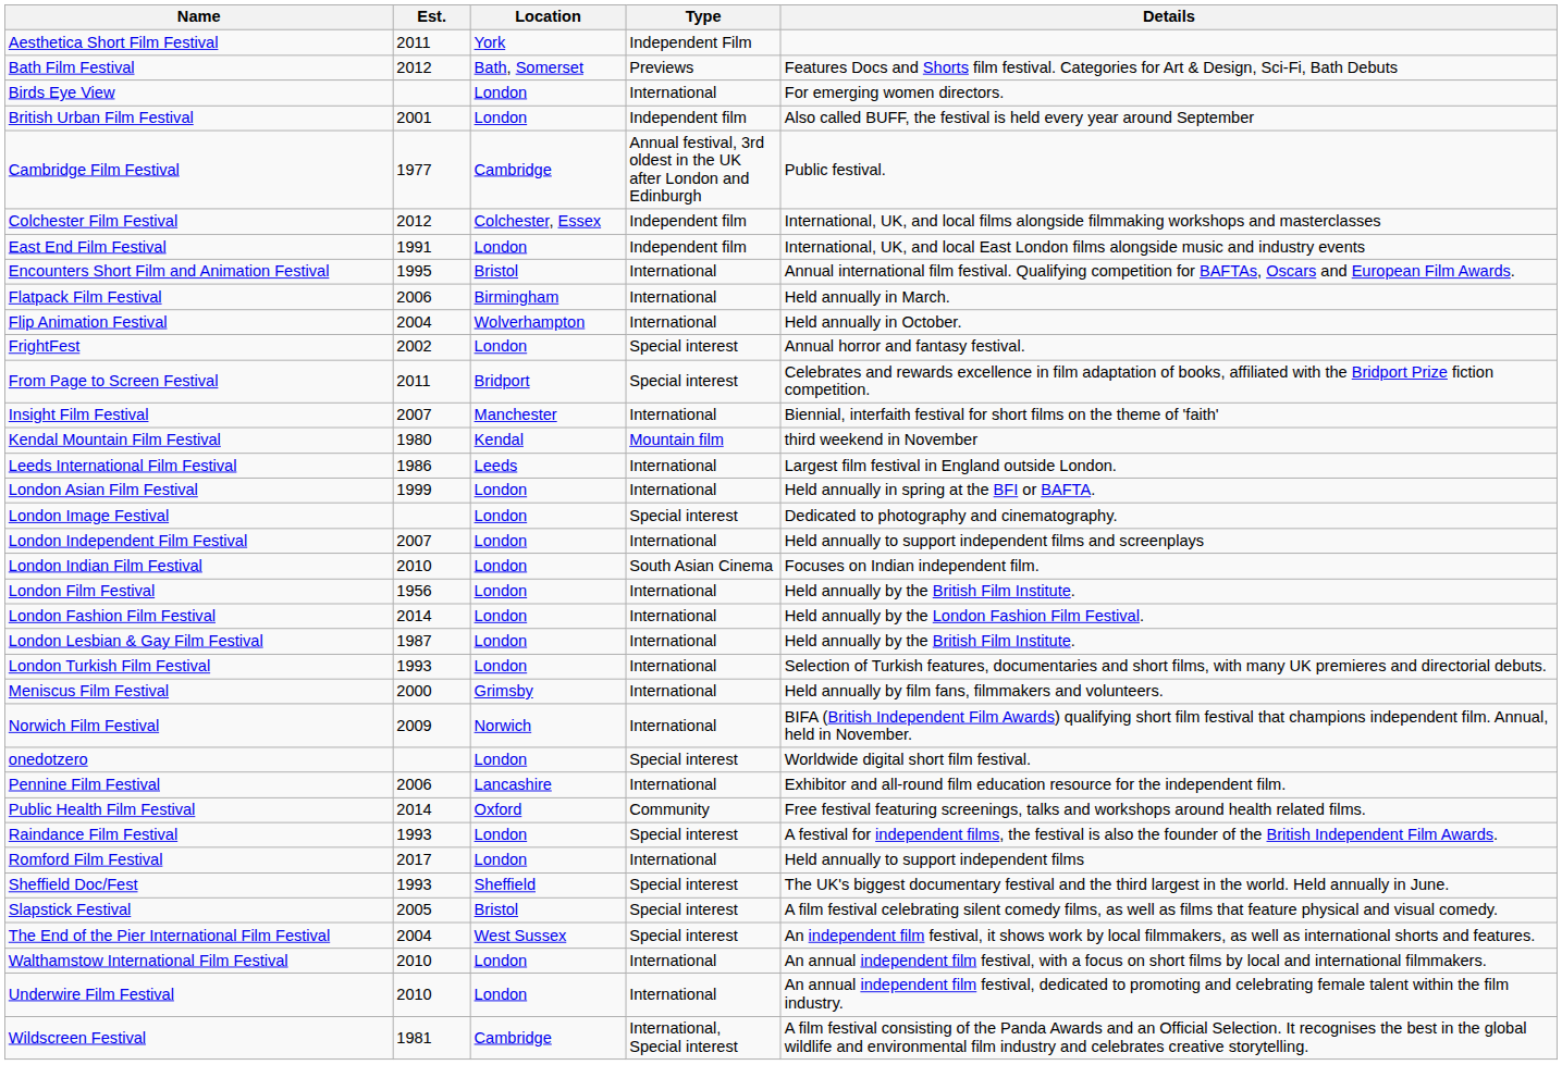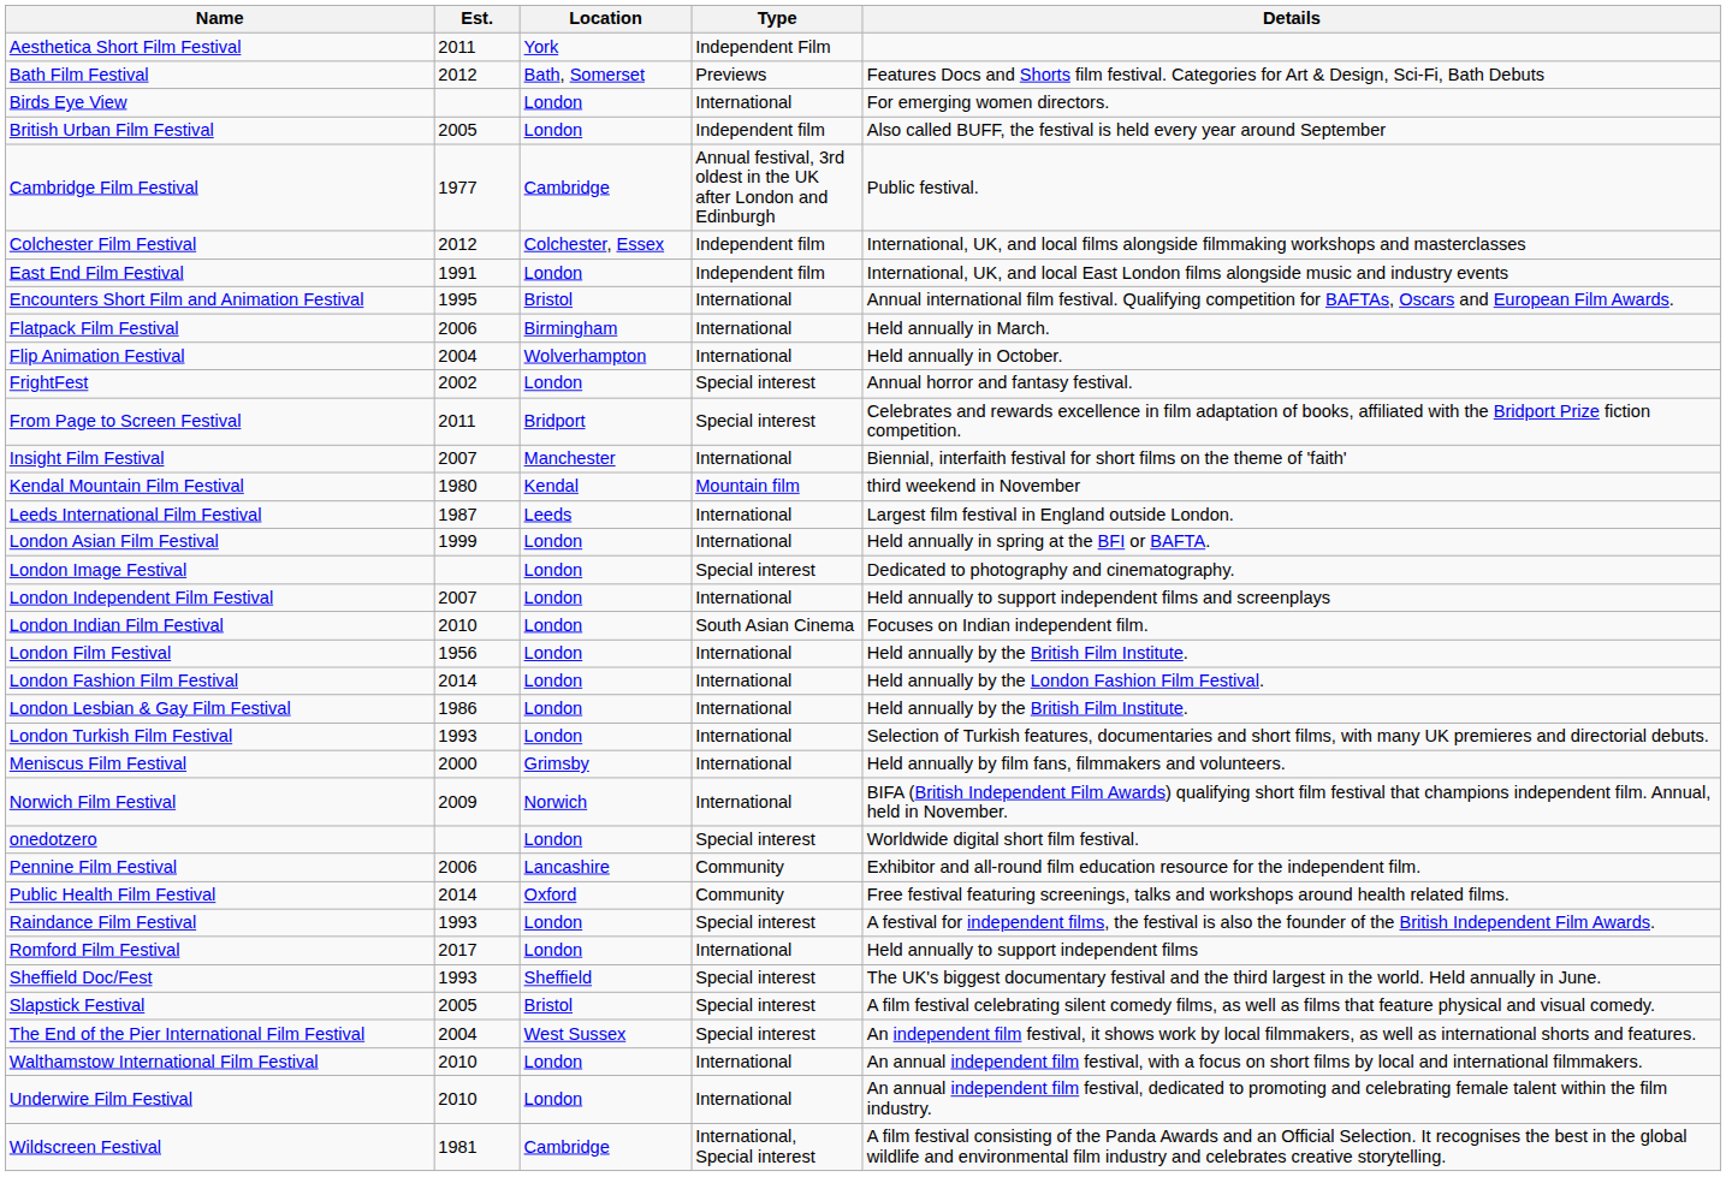British Urban Film Festival | Est.: 2001 -> 2005
Leeds International Film Festival | Est.: 1986 -> 1987
London Lesbian & Gay Film Festival | Est.: 1987 -> 1986
Pennine Film Festival | Type: International -> Community
